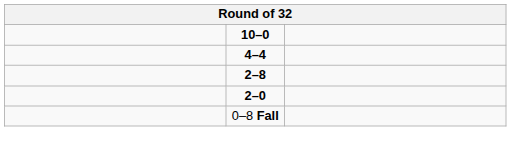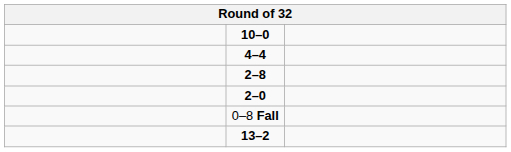+ row: 13–2
